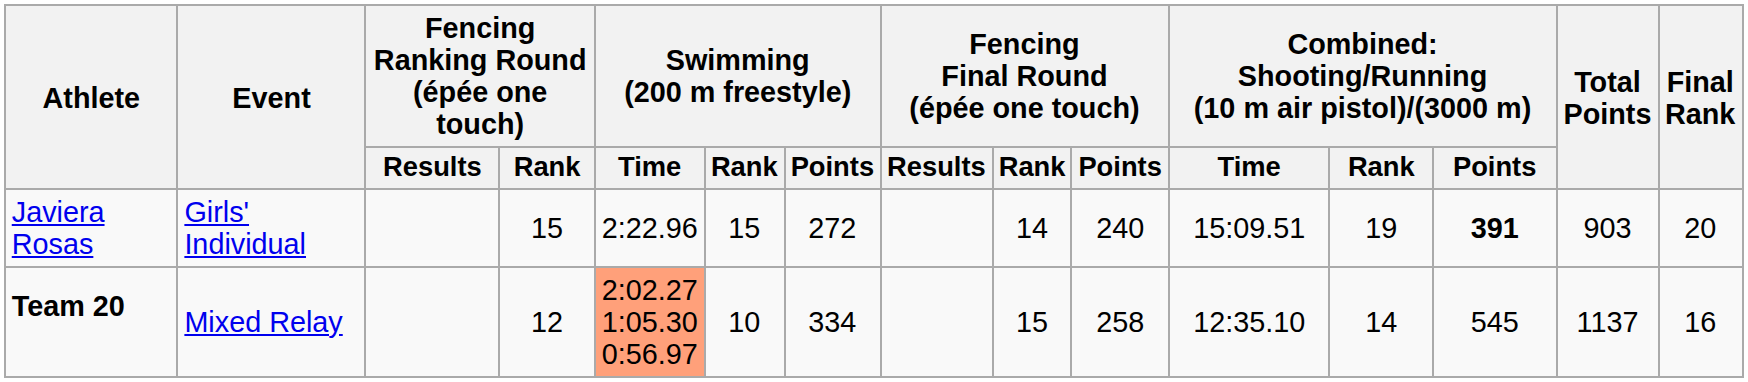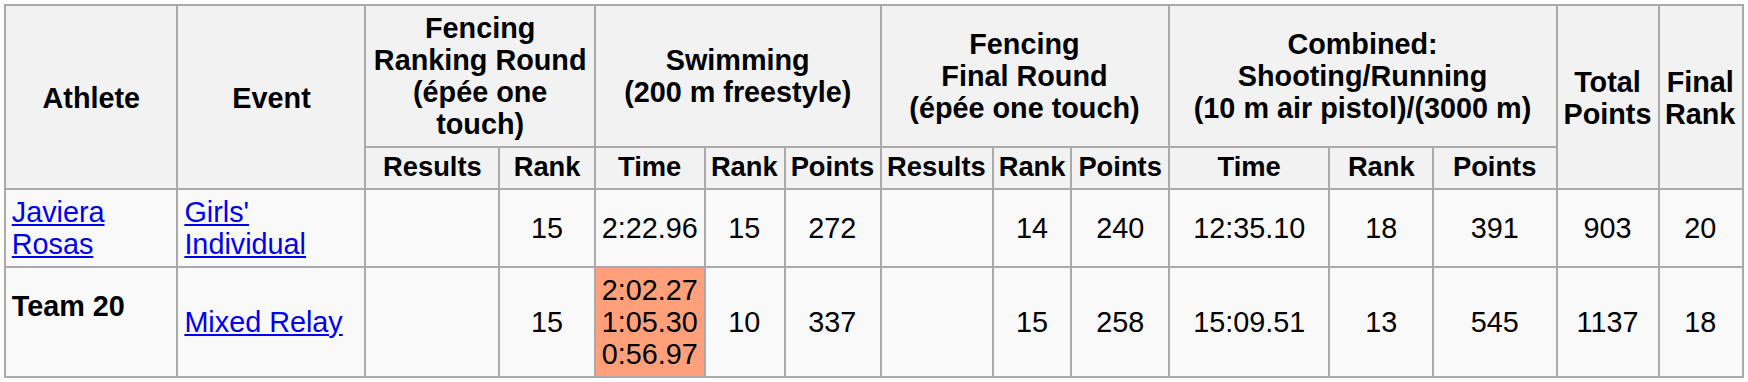Javiera Rosas | column 11: 15:09.51 -> 12:35.10
Javiera Rosas | column 12: 19 -> 18
Javiera Rosas | column 13: bold -> normal
Team 20 | Fencing Ranking Round (épée one touch) / Rank: 12 -> 15
Team 20 | Swimming (200 m freestyle) / Points: 334 -> 337
Team 20 | column 11: 12:35.10 -> 15:09.51
Team 20 | column 12: 14 -> 13
Team 20 | Final Rank: 16 -> 18
